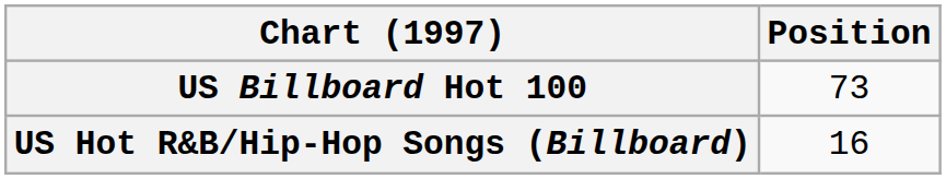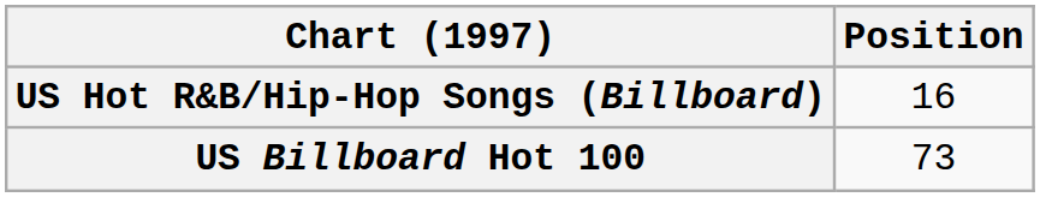rows swapped: US Billboard Hot 100 <-> US Hot R&B/Hip-Hop Songs (Billboard)
